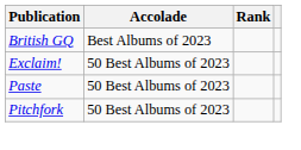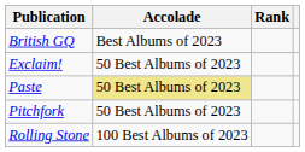Paste | Accolade: no background -> khaki background
+ row: Rolling Stone | 100 Best Albums of 2023
